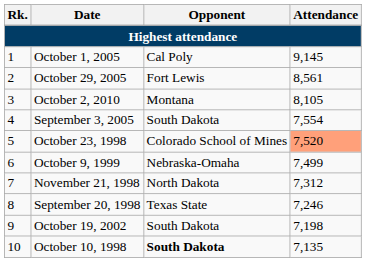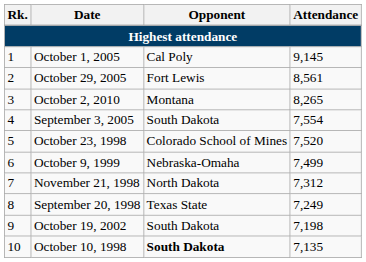October 2, 2010 | Attendance: 8,105 -> 8,265
October 23, 1998 | Attendance: lightsalmon background -> no background
September 20, 1998 | Attendance: 7,246 -> 7,249
